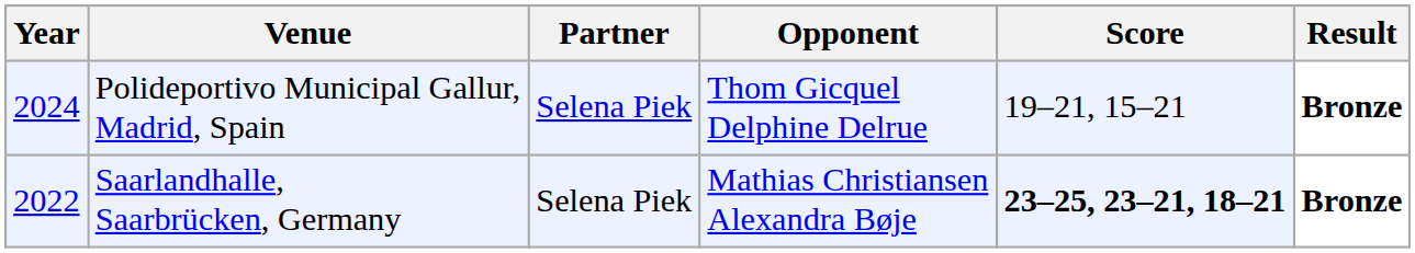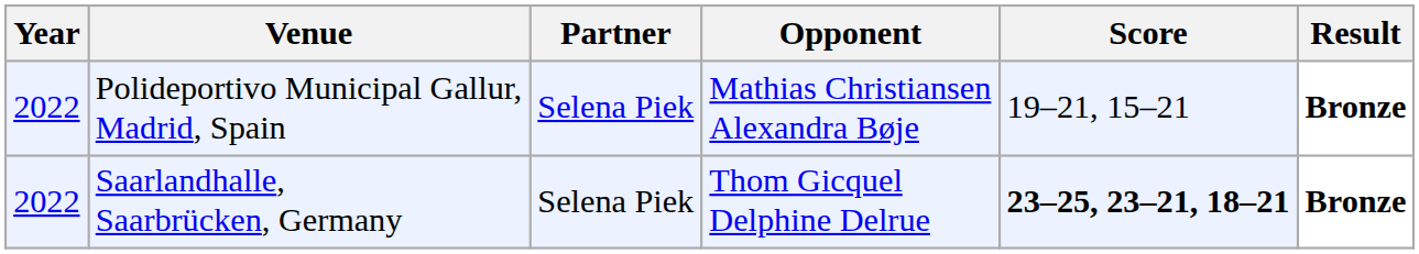Polideportivo Municipal Gallur, Madrid, Spain | Year: 2024 -> 2022
Polideportivo Municipal Gallur, Madrid, Spain | Opponent: Thom Gicquel Delphine Delrue -> Mathias Christiansen Alexandra Bøje
Saarlandhalle, Saarbrücken, Germany | Opponent: Mathias Christiansen Alexandra Bøje -> Thom Gicquel Delphine Delrue
